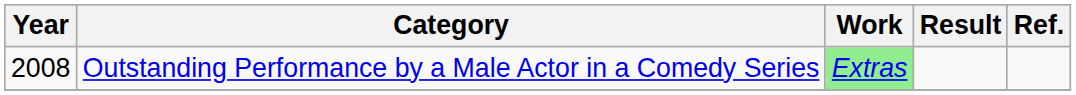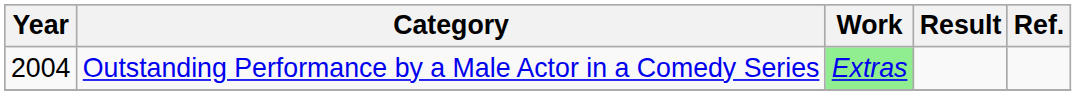Outstanding Performance by a Male Actor in a Comedy Series | Year: 2008 -> 2004
